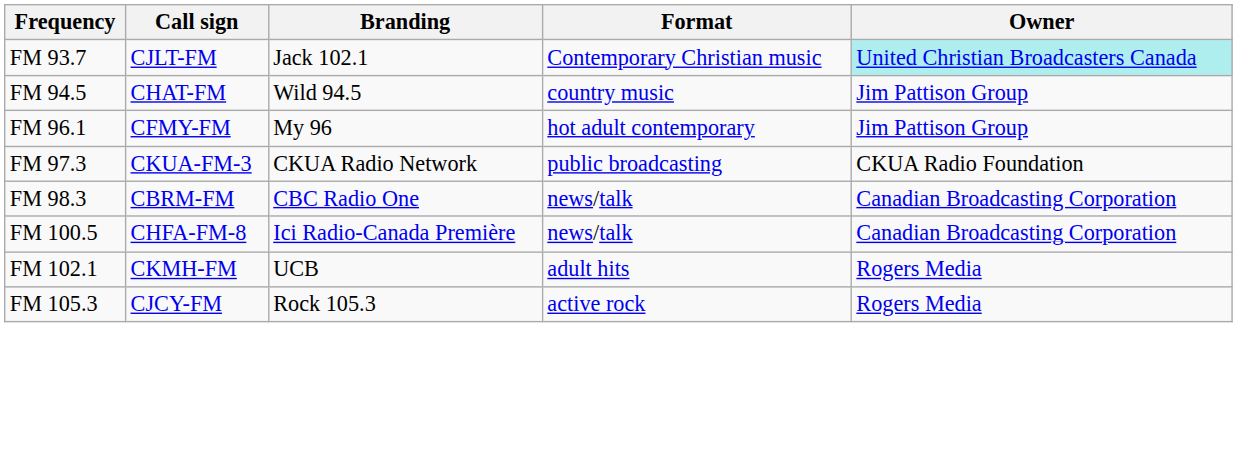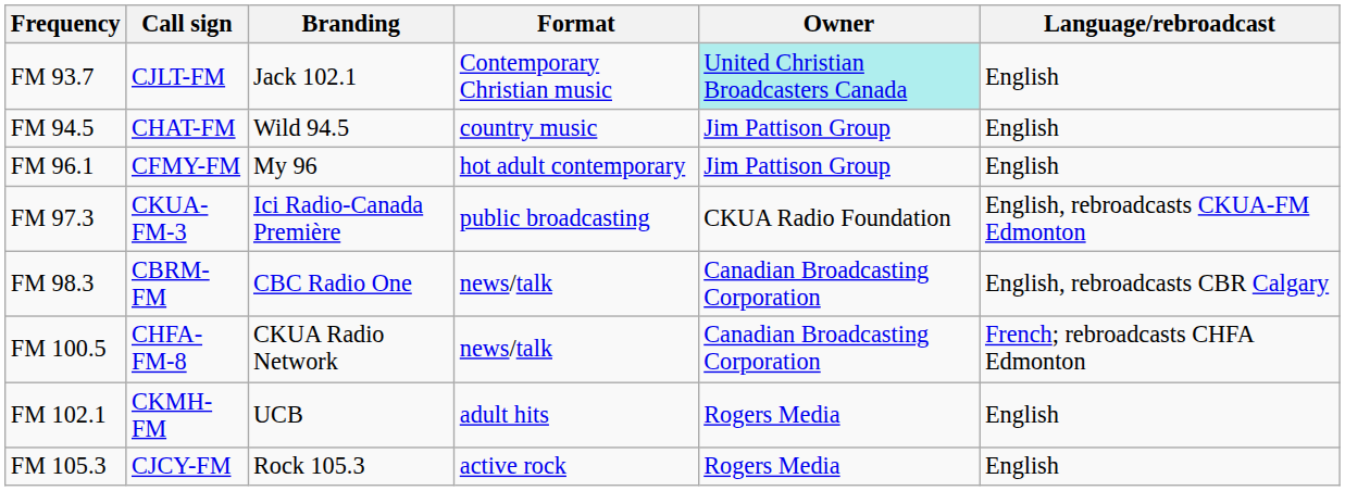+ column: Language/rebroadcast | English | English | English | English, rebroadcasts CKUA-FM Edmonton | English, rebroadcasts CBR Calgary | French; rebroadcasts CHFA Edmonton | English | English
FM 97.3 | Branding: CKUA Radio Network -> Ici Radio-Canada Première
FM 100.5 | Branding: Ici Radio-Canada Première -> CKUA Radio Network
